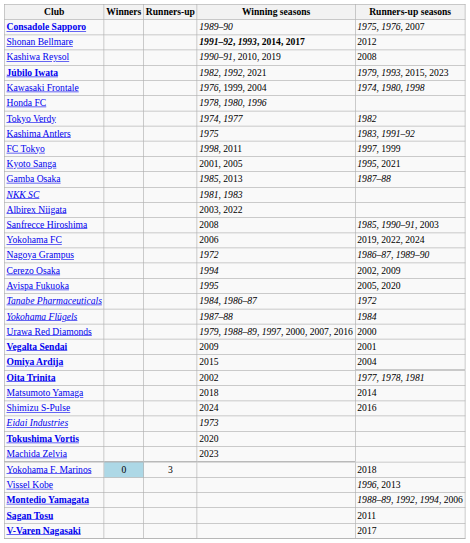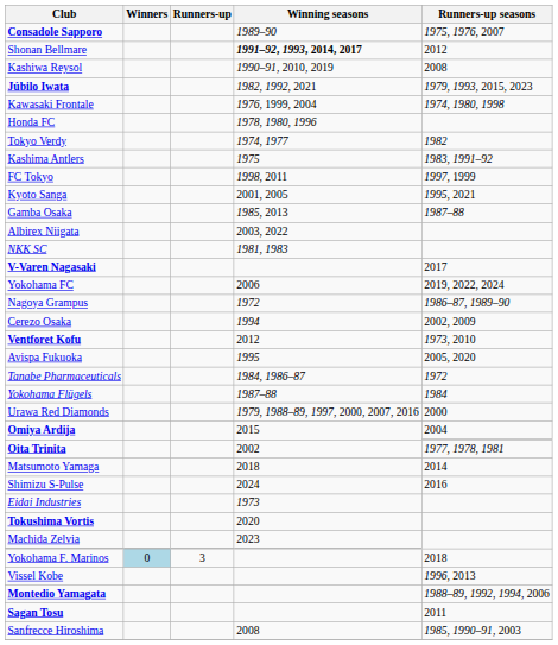rows swapped: NKK SC <-> Albirex Niigata
rows swapped: Sanfrecce Hiroshima <-> V-Varen Nagasaki
+ row: Ventforet Kofu | 2012 | 1973, 2010
- row: Vegalta Sendai | 2009 | 2001
